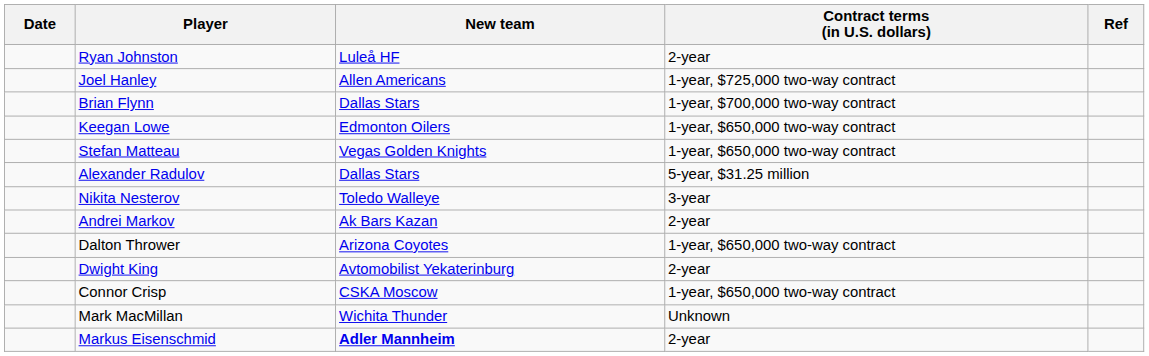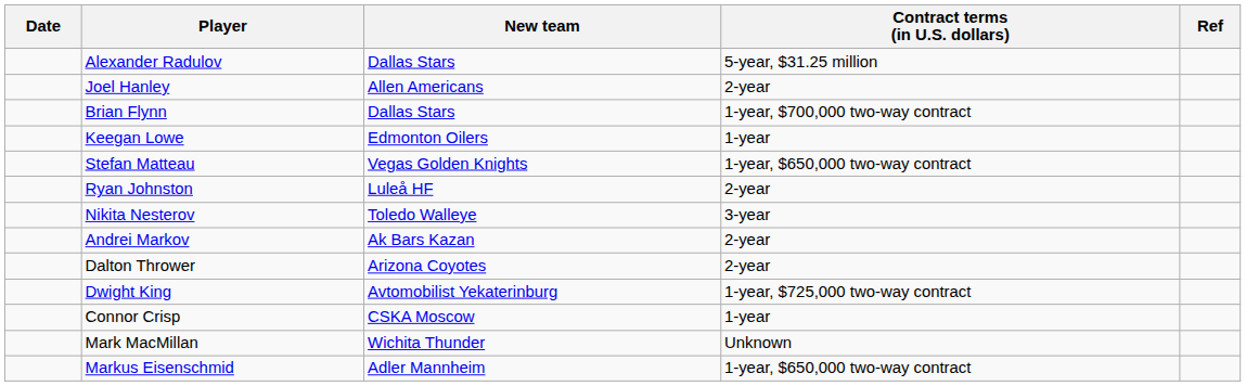rows swapped: Ryan Johnston <-> Alexander Radulov
Joel Hanley | Contract terms (in U.S. dollars): 1-year, $725,000 two-way contract -> 2-year
Keegan Lowe | Contract terms (in U.S. dollars): 1-year, $650,000 two-way contract -> 1-year
Dalton Thrower | Contract terms (in U.S. dollars): 1-year, $650,000 two-way contract -> 2-year
Dwight King | Contract terms (in U.S. dollars): 2-year -> 1-year, $725,000 two-way contract
Connor Crisp | Contract terms (in U.S. dollars): 1-year, $650,000 two-way contract -> 1-year
Markus Eisenschmid | New team: bold -> normal
Markus Eisenschmid | Contract terms (in U.S. dollars): 2-year -> 1-year, $650,000 two-way contract
